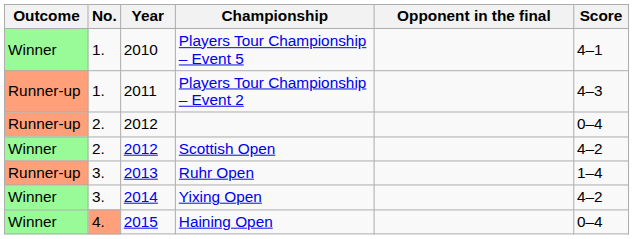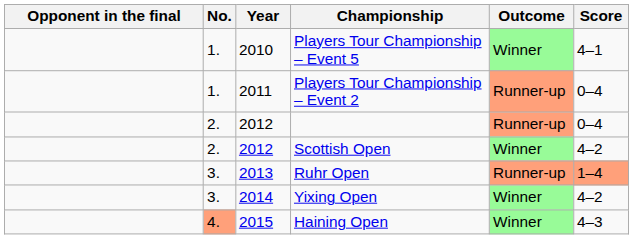columns swapped: Outcome <-> Opponent in the final
Players Tour Championship – Event 2 | Score: 4–3 -> 0–4
Ruhr Open | Score: no background -> lightsalmon background
Haining Open | Score: 0–4 -> 4–3
